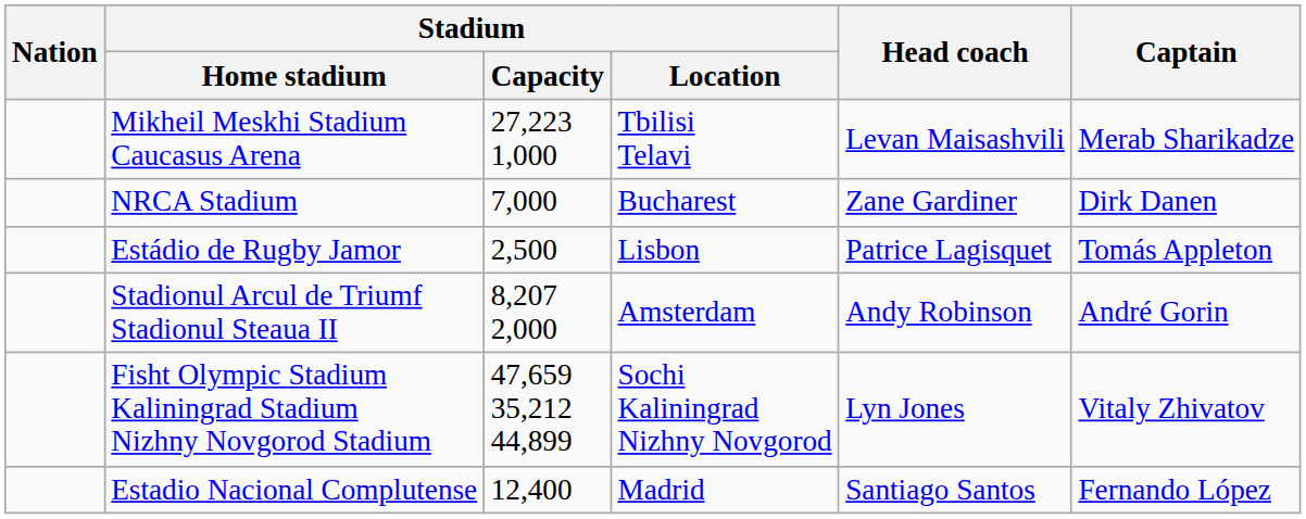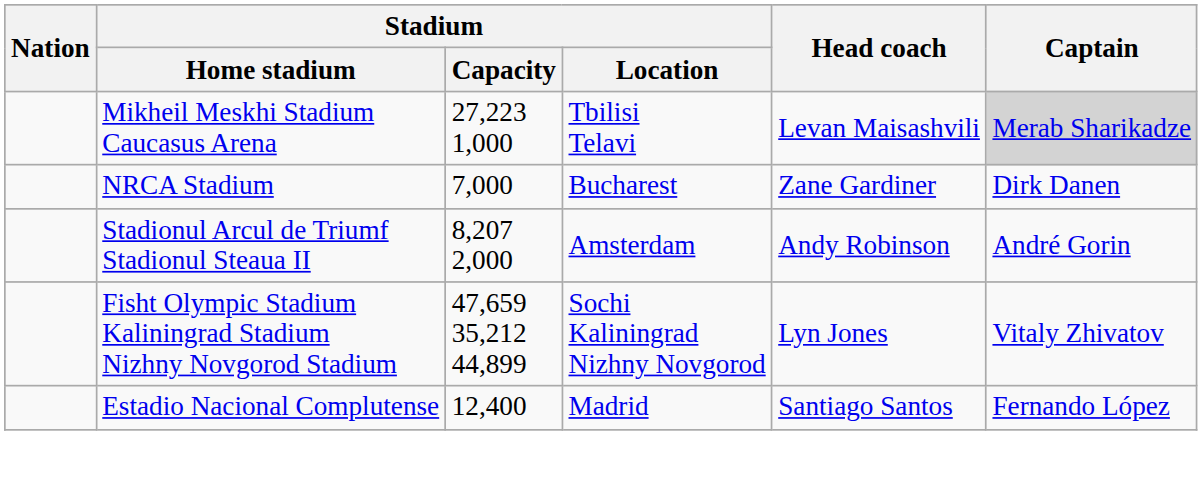Mikheil Meskhi Stadium Caucasus Arena | Captain: no background -> lightgrey background
- row: Estádio de Rugby Jamor | 2,500 | Lisbon | Patrice Lagisquet | Tomás Appleton
